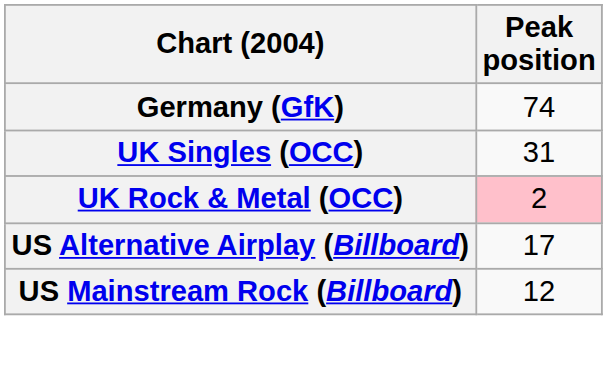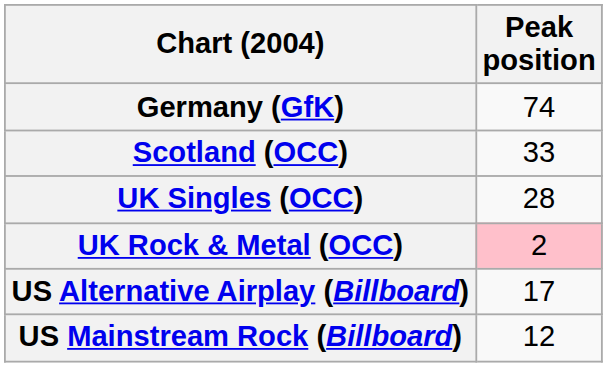+ row: Scotland (OCC) | 33
UK Singles (OCC) | Peak position: 31 -> 28
